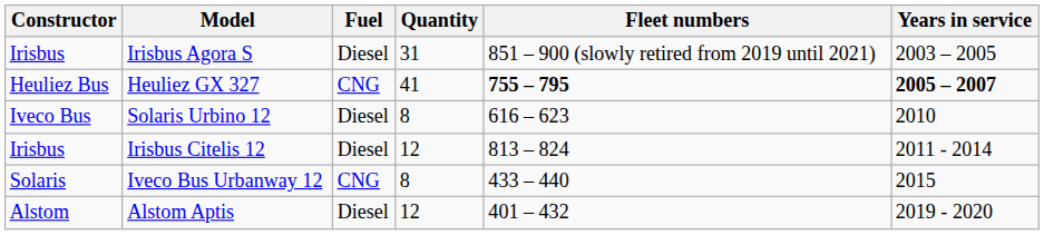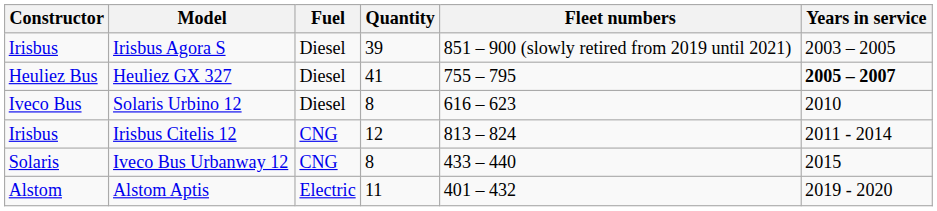Irisbus Agora S | Quantity: 31 -> 39
Heuliez GX 327 | Fuel: CNG -> Diesel
Heuliez GX 327 | Fleet numbers: bold -> normal
Irisbus Citelis 12 | Fuel: Diesel -> CNG
Alstom Aptis | Fuel: Diesel -> Electric
Alstom Aptis | Quantity: 12 -> 11
